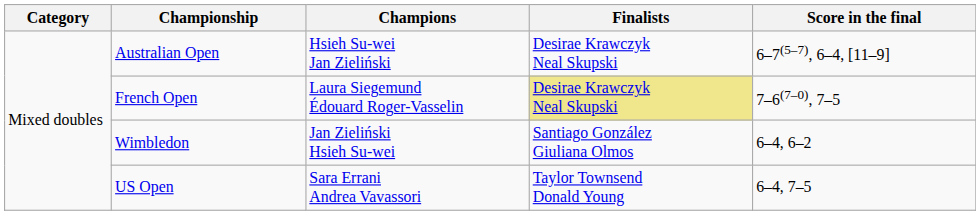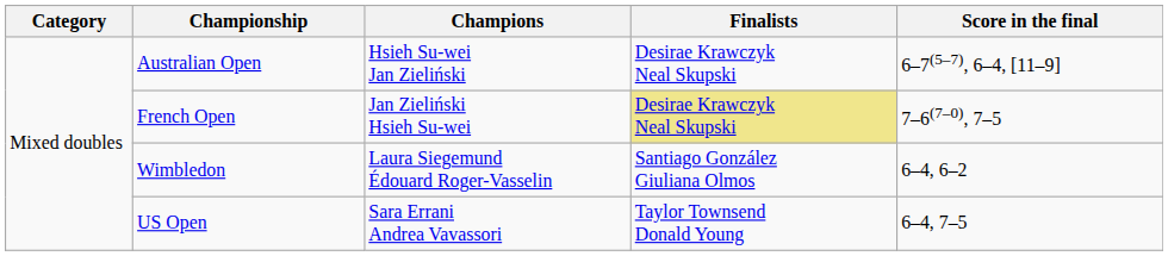French Open | Champions: Laura Siegemund Édouard Roger-Vasselin -> Jan Zieliński Hsieh Su-wei
Wimbledon | Champions: Jan Zieliński Hsieh Su-wei -> Laura Siegemund Édouard Roger-Vasselin
